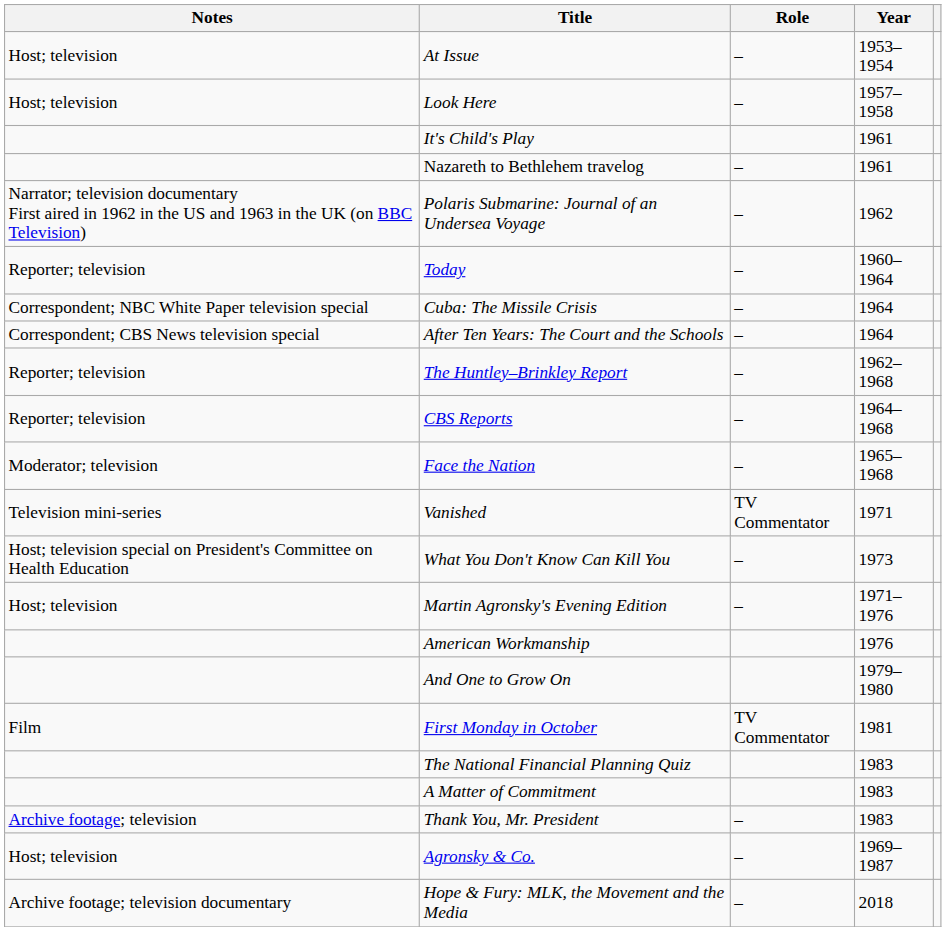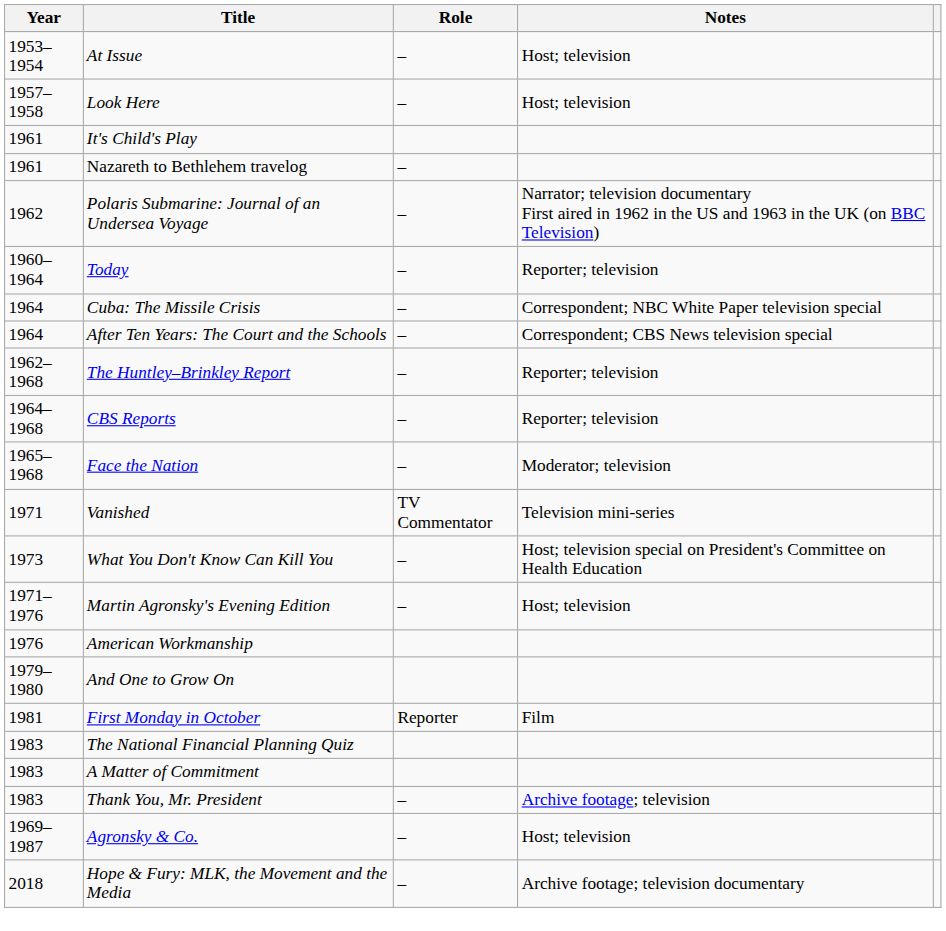columns swapped: Year <-> Notes
First Monday in October | Role: TV Commentator -> Reporter
